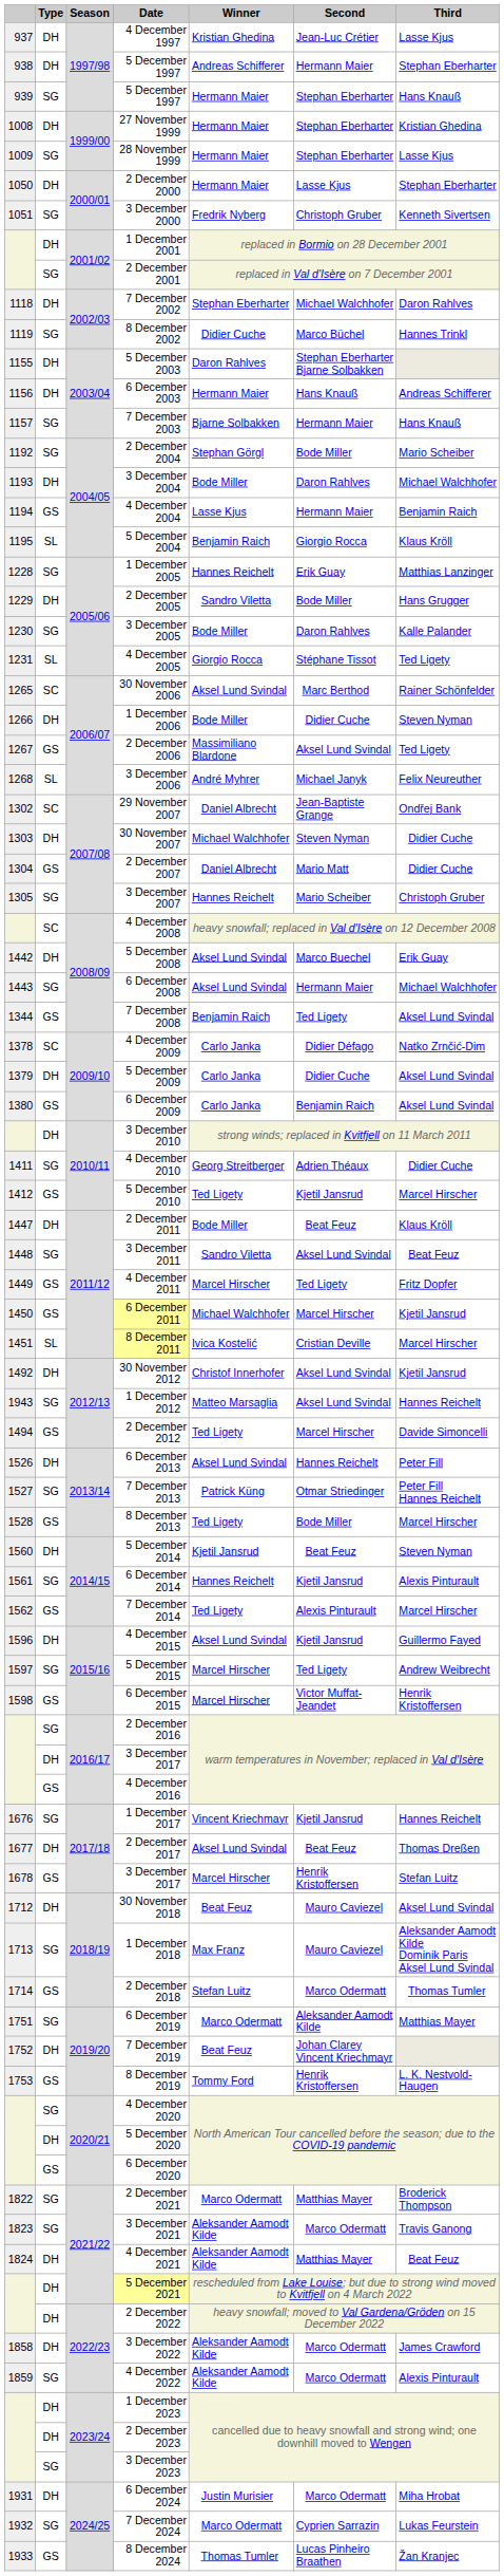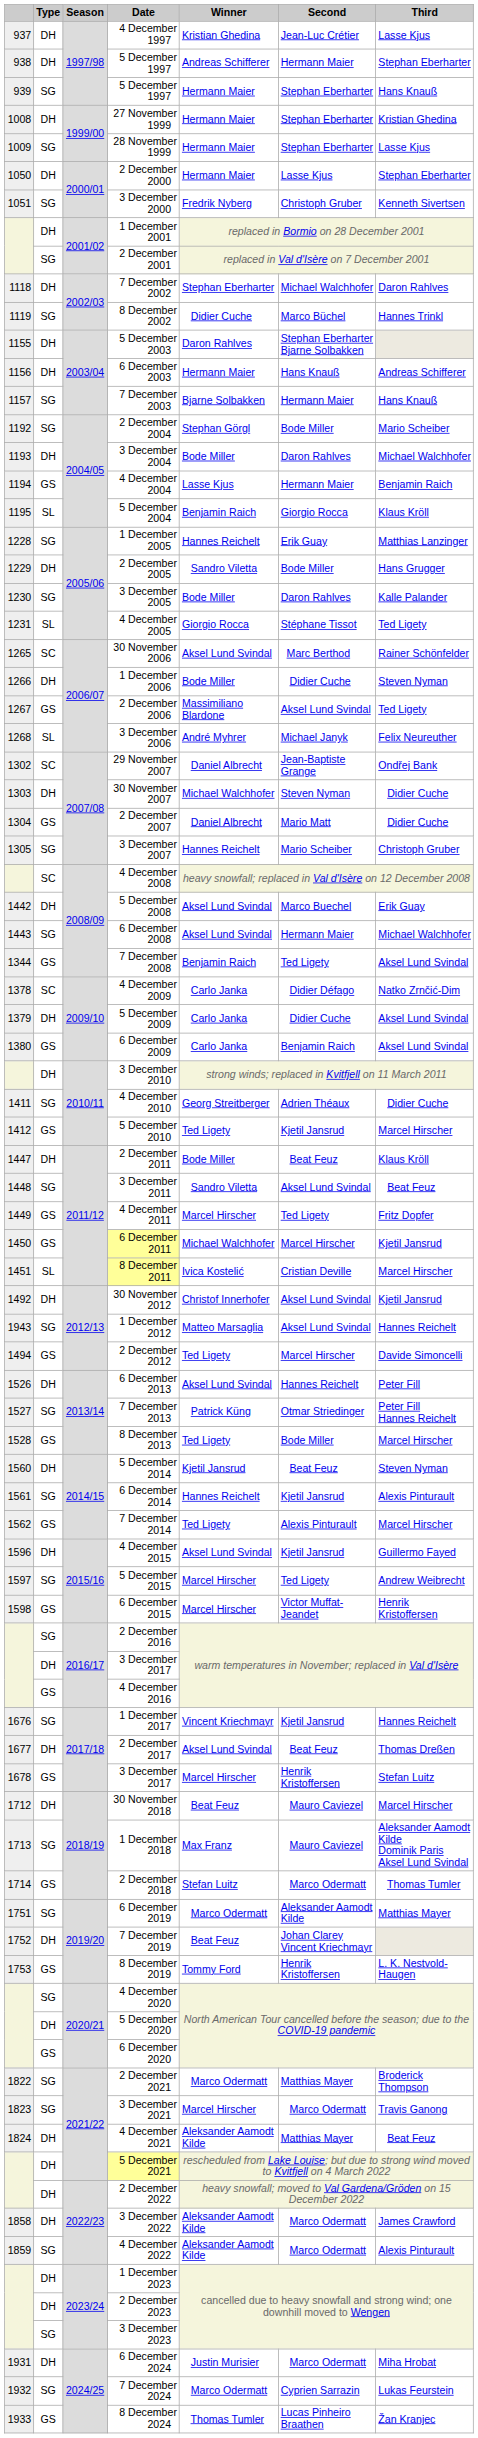30 November 2018 | Third: Aksel Lund Svindal -> Marcel Hirscher
3 December 2021 | Winner: Aleksander Aamodt Kilde -> Marcel Hirscher
